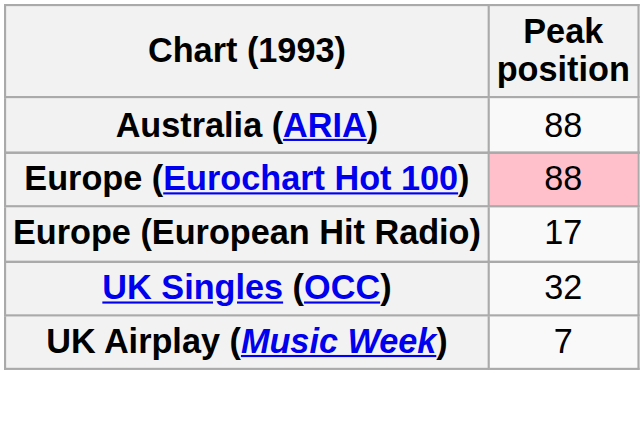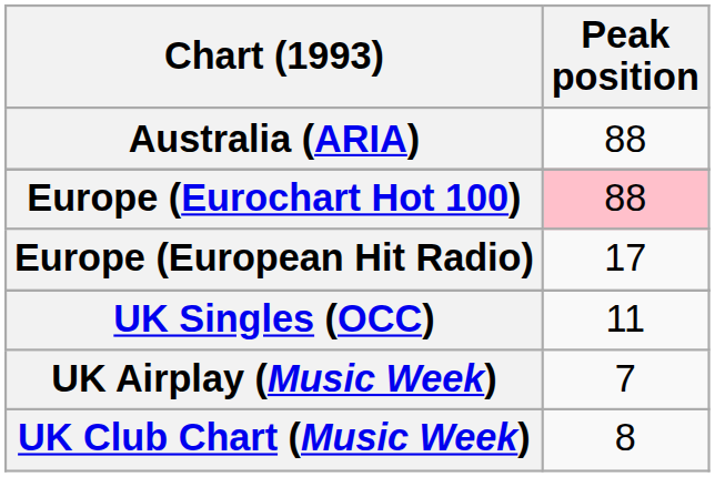UK Singles (OCC) | Peak position: 32 -> 11
+ row: UK Club Chart (Music Week) | 8
